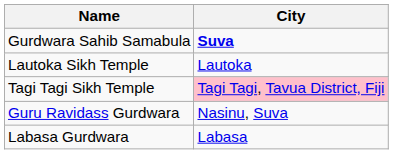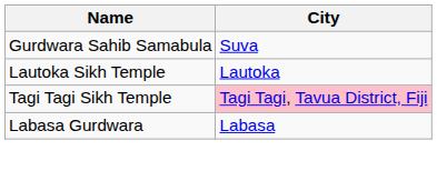Gurdwara Sahib Samabula | City: bold -> normal
- row: Guru Ravidass Gurdwara | Nasinu, Suva
